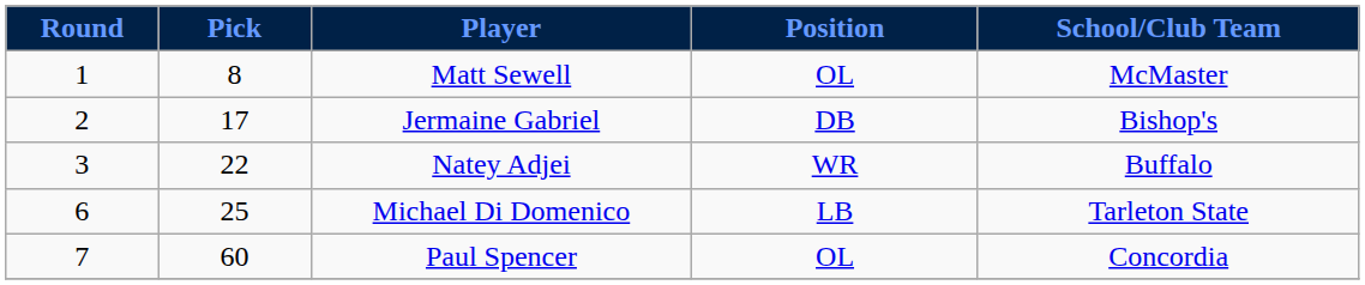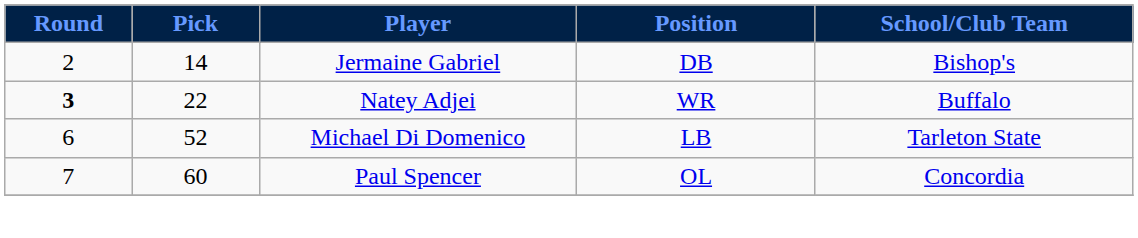- row: 1 | 8 | Matt Sewell | OL | McMaster
Jermaine Gabriel | Pick: 17 -> 14
Natey Adjei | Round: normal -> bold
Michael Di Domenico | Pick: 25 -> 52
